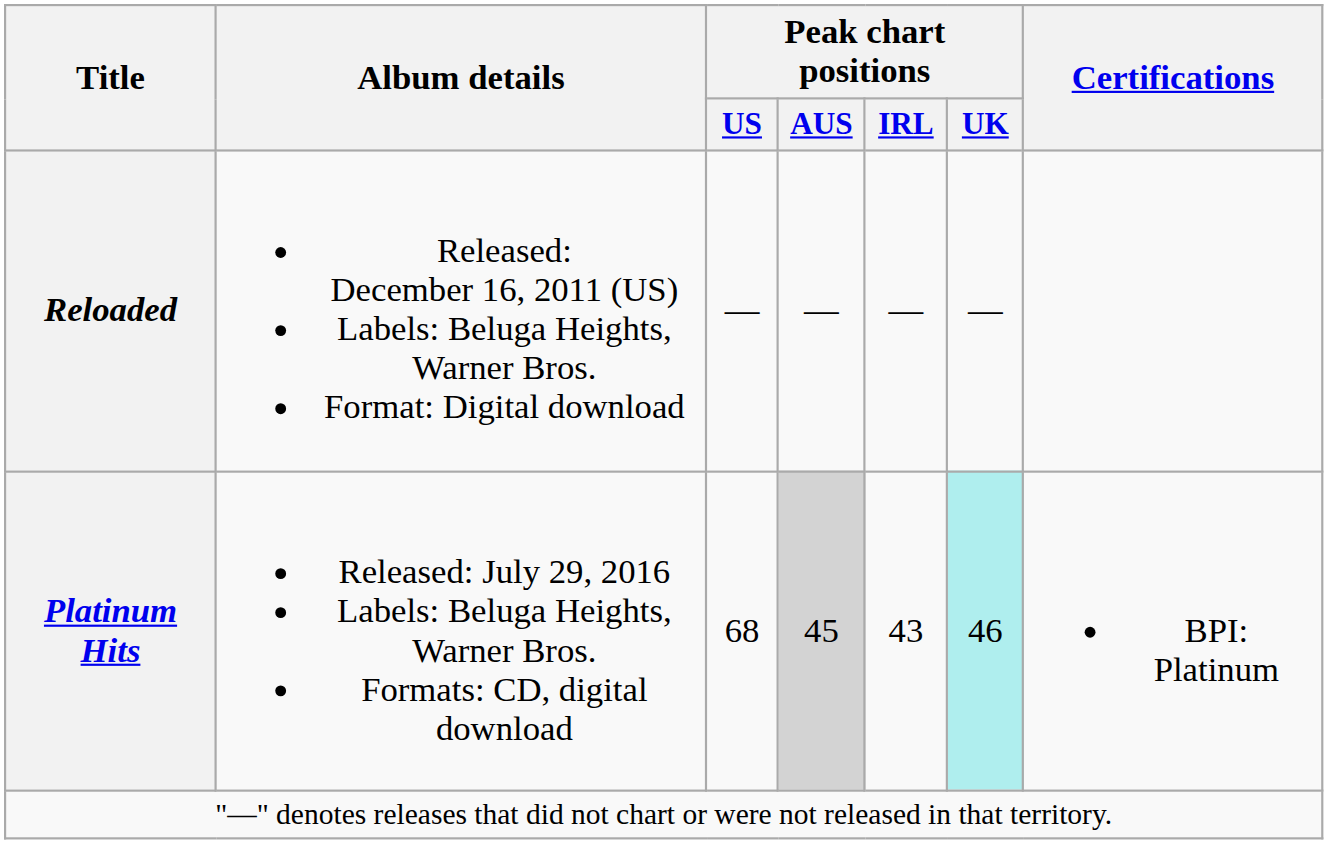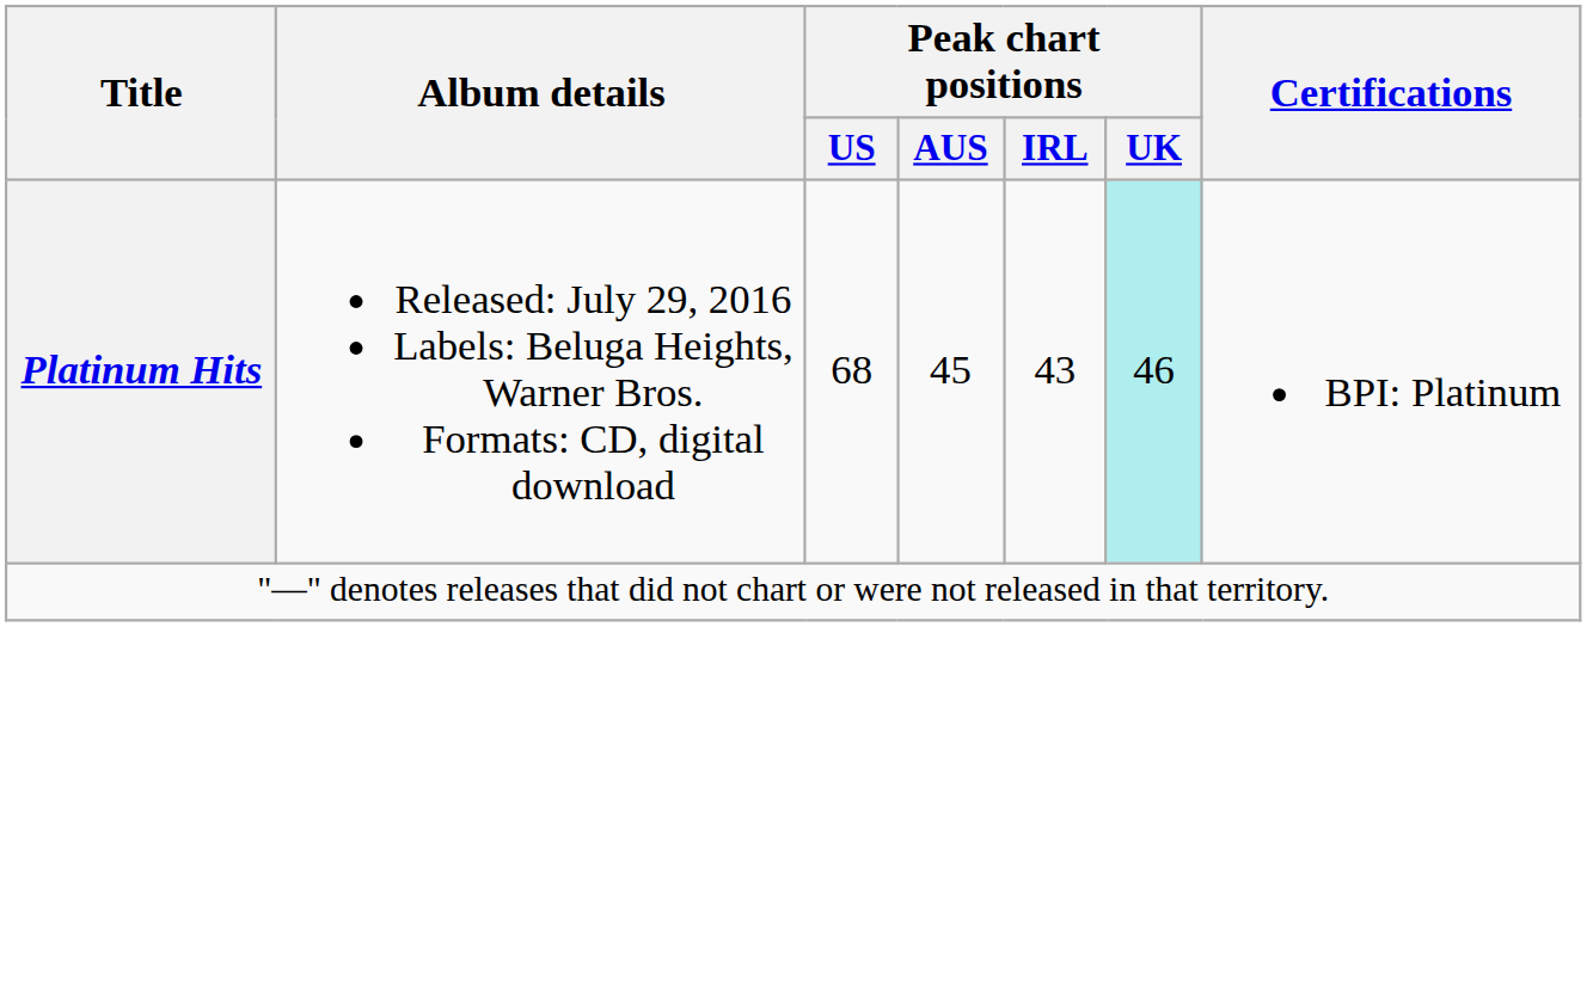- row: Reloaded | Released: December 16, 2011 (US) Labels: Beluga Heights, Warner Bros. Format: Digital download | — | — | — | —
Platinum Hits | Peak chart positions / AUS: lightgrey background -> no background
